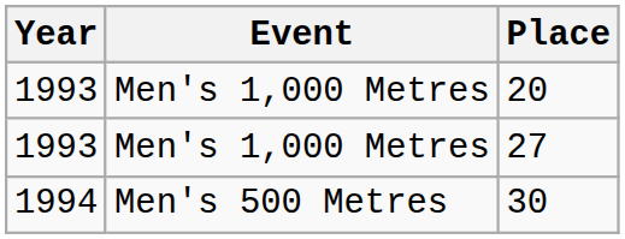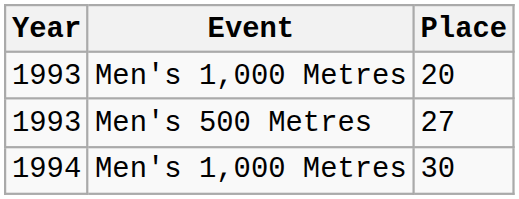27 | Event: Men's 1,000 Metres -> Men's 500 Metres
30 | Event: Men's 500 Metres -> Men's 1,000 Metres
